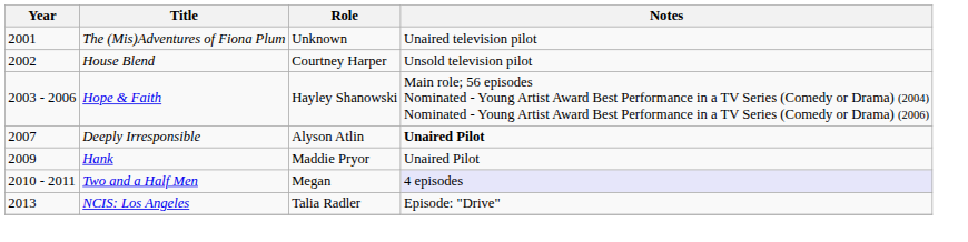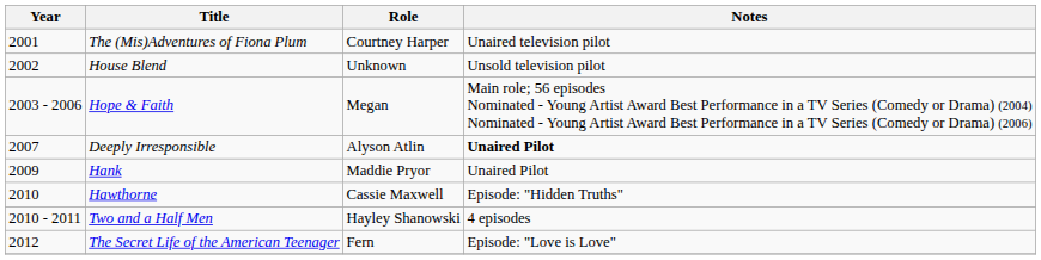The (Mis)Adventures of Fiona Plum | Role: Unknown -> Courtney Harper
House Blend | Role: Courtney Harper -> Unknown
Hope & Faith | Role: Hayley Shanowski -> Megan
+ row: 2010 | Hawthorne | Cassie Maxwell | Episode: "Hidden Truths"
Two and a Half Men | Role: Megan -> Hayley Shanowski
Two and a Half Men | Notes: lavender background -> no background
+ row: 2012 | The Secret Life of the American Teenager | Fern | Episode: "Love is Love"
- row: 2013 | NCIS: Los Angeles | Talia Radler | Episode: "Drive"
